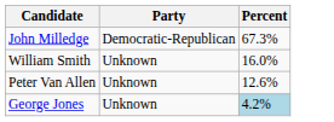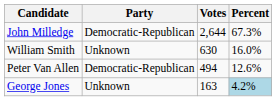+ column: Votes | 2,644 | 630 | 494 | 163
Peter Van Allen | Party: Unknown -> Democratic-Republican
